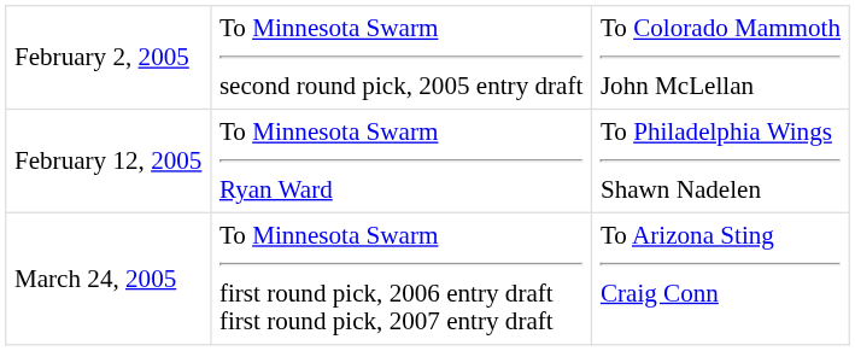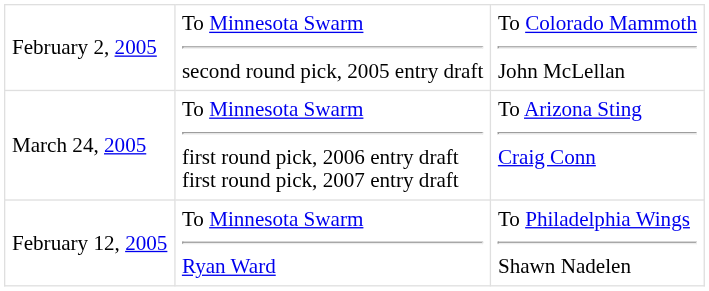rows swapped: February 12, 2005 <-> March 24, 2005
